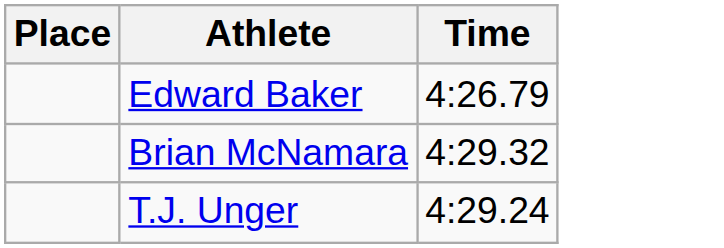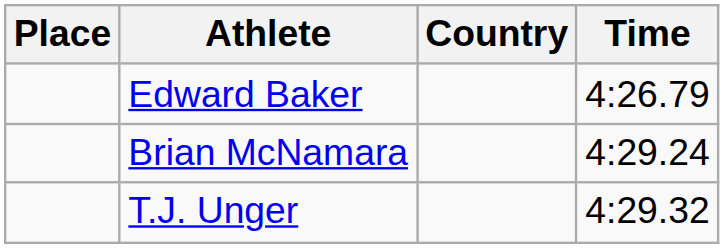+ column: Country
Brian McNamara | Time: 4:29.32 -> 4:29.24
T.J. Unger | Time: 4:29.24 -> 4:29.32
